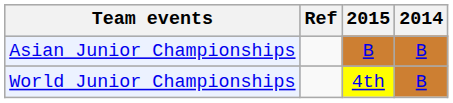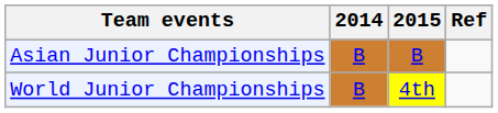columns swapped: 2014 <-> Ref
